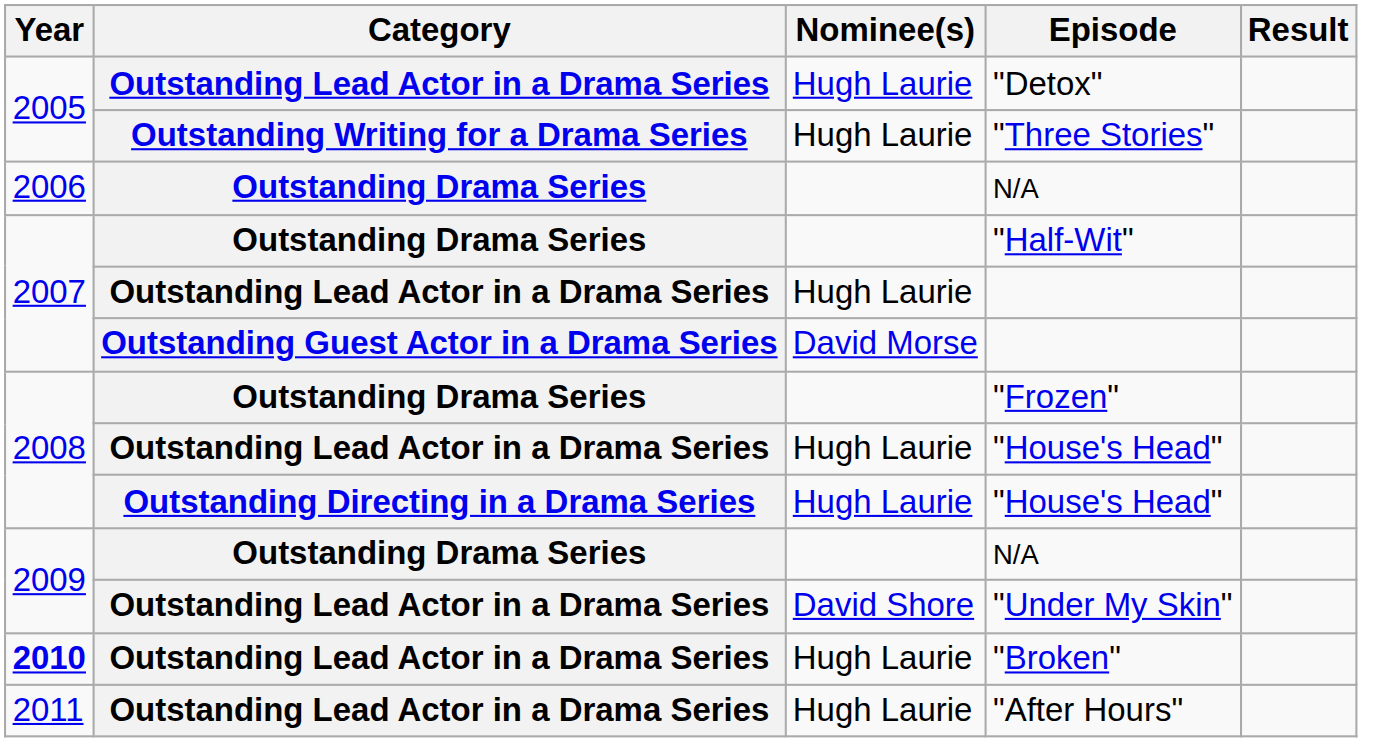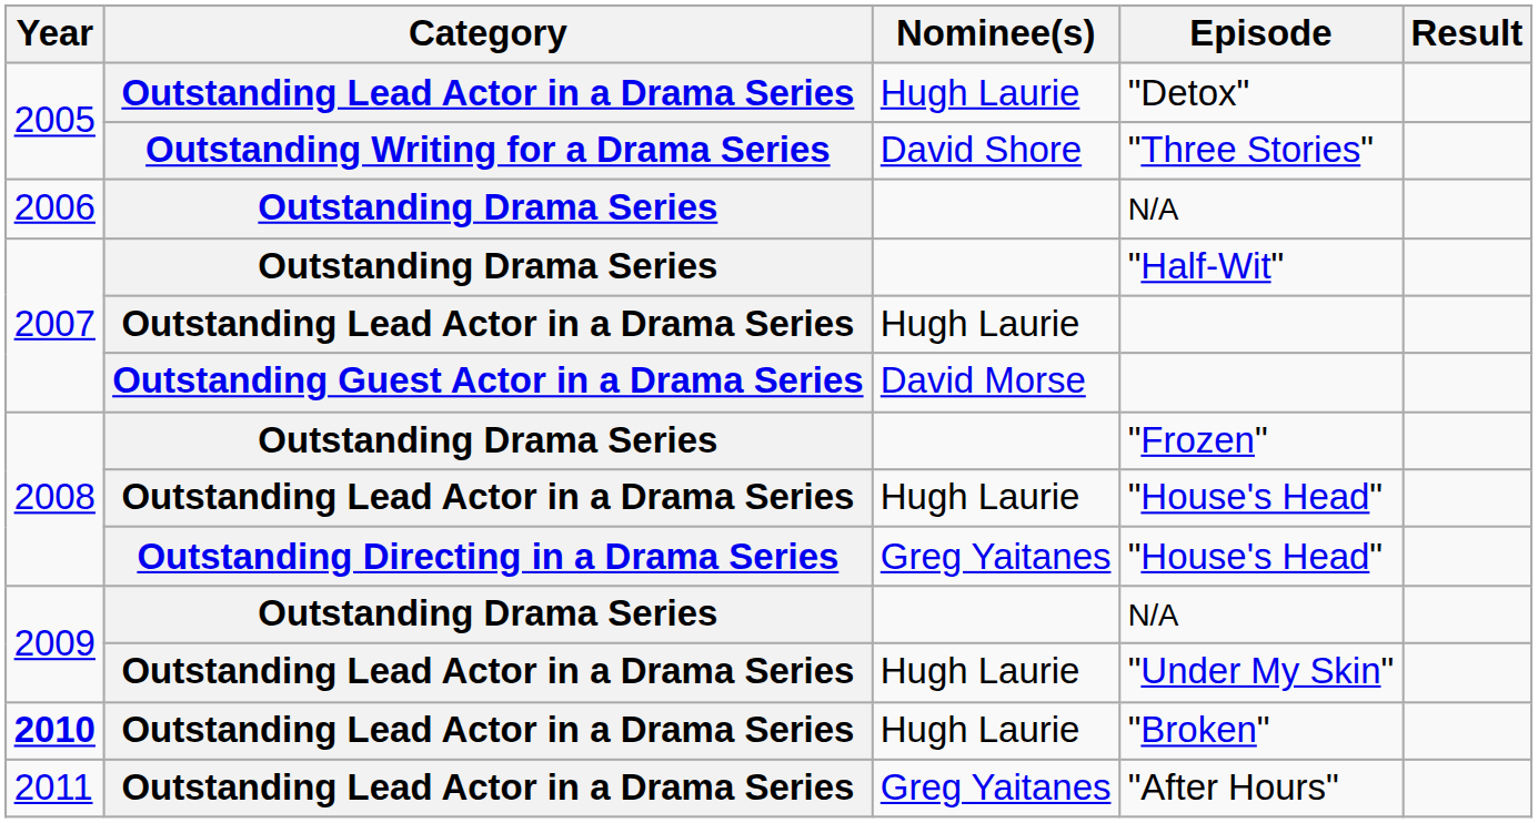"Three Stories" | Nominee(s): Hugh Laurie -> David Shore
Outstanding Directing in a Drama Series / "House's Head" | Nominee(s): Hugh Laurie -> Greg Yaitanes
"Under My Skin" | Nominee(s): David Shore -> Hugh Laurie
"After Hours" | Nominee(s): Hugh Laurie -> Greg Yaitanes
